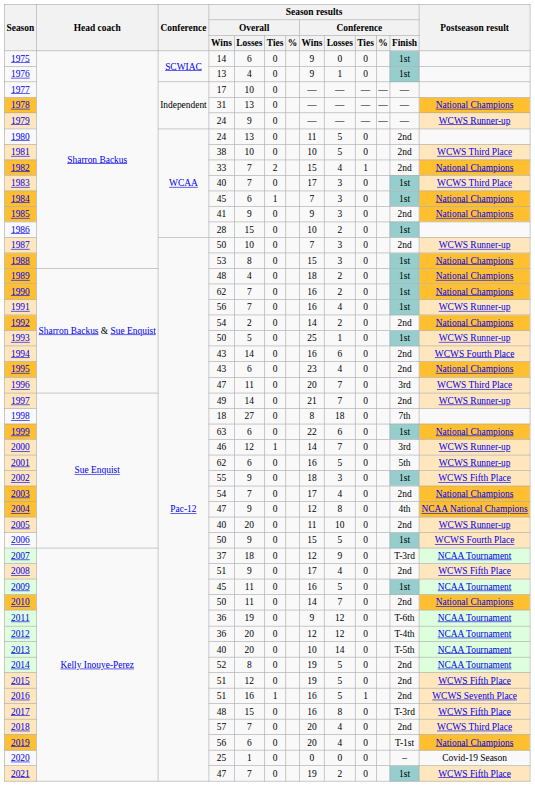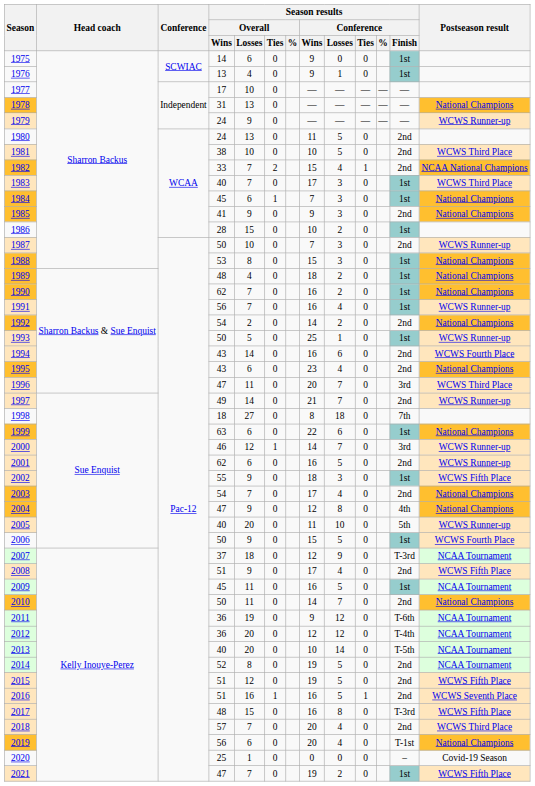1982 | Postseason result: National Champions -> NCAA National Champions
2001 | Season results / Conference / Finish: 5th -> 2nd
2004 | Postseason result: NCAA National Champions -> National Champions
2005 | Season results / Conference / Finish: 2nd -> 5th
